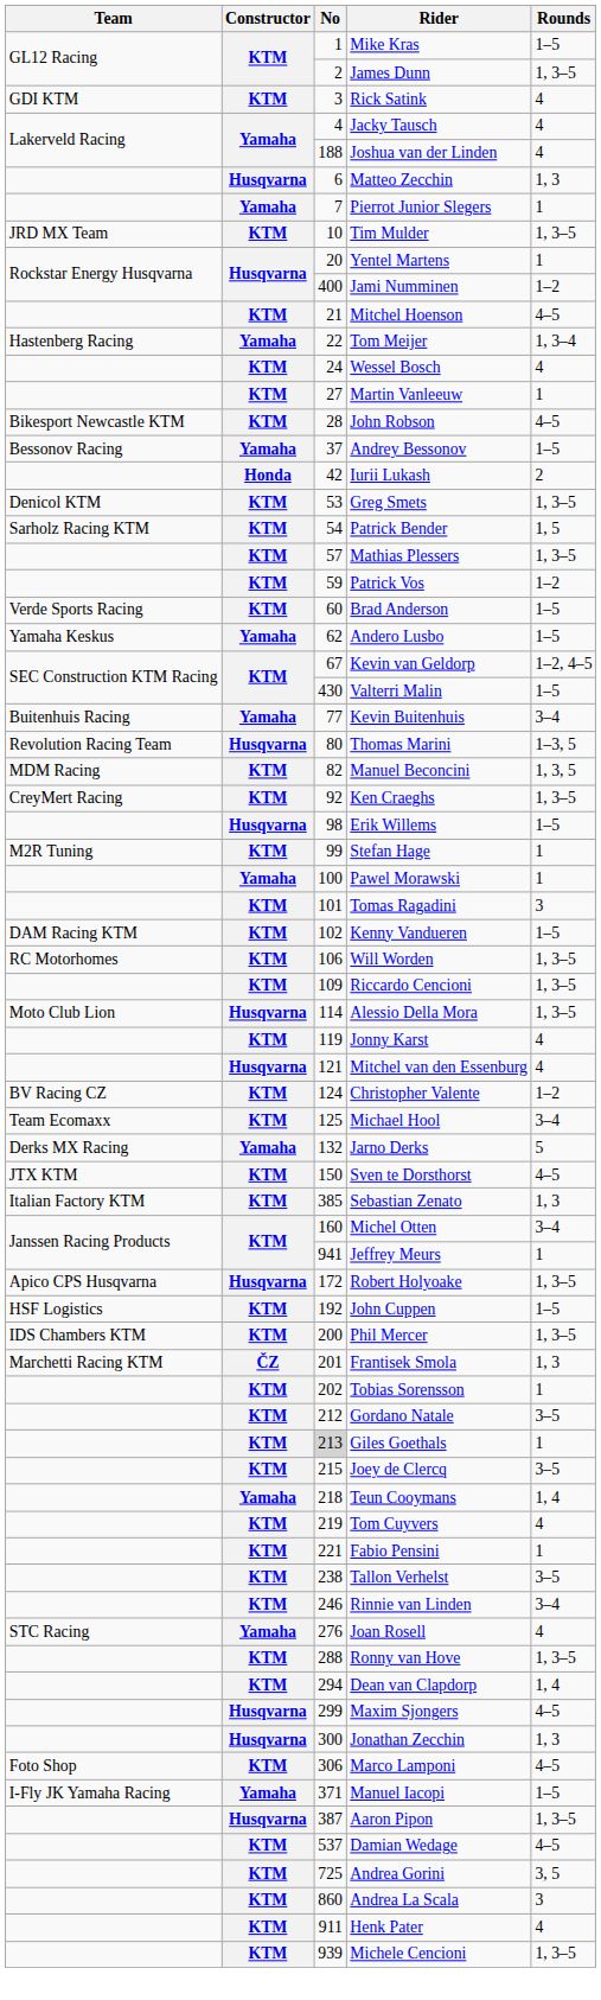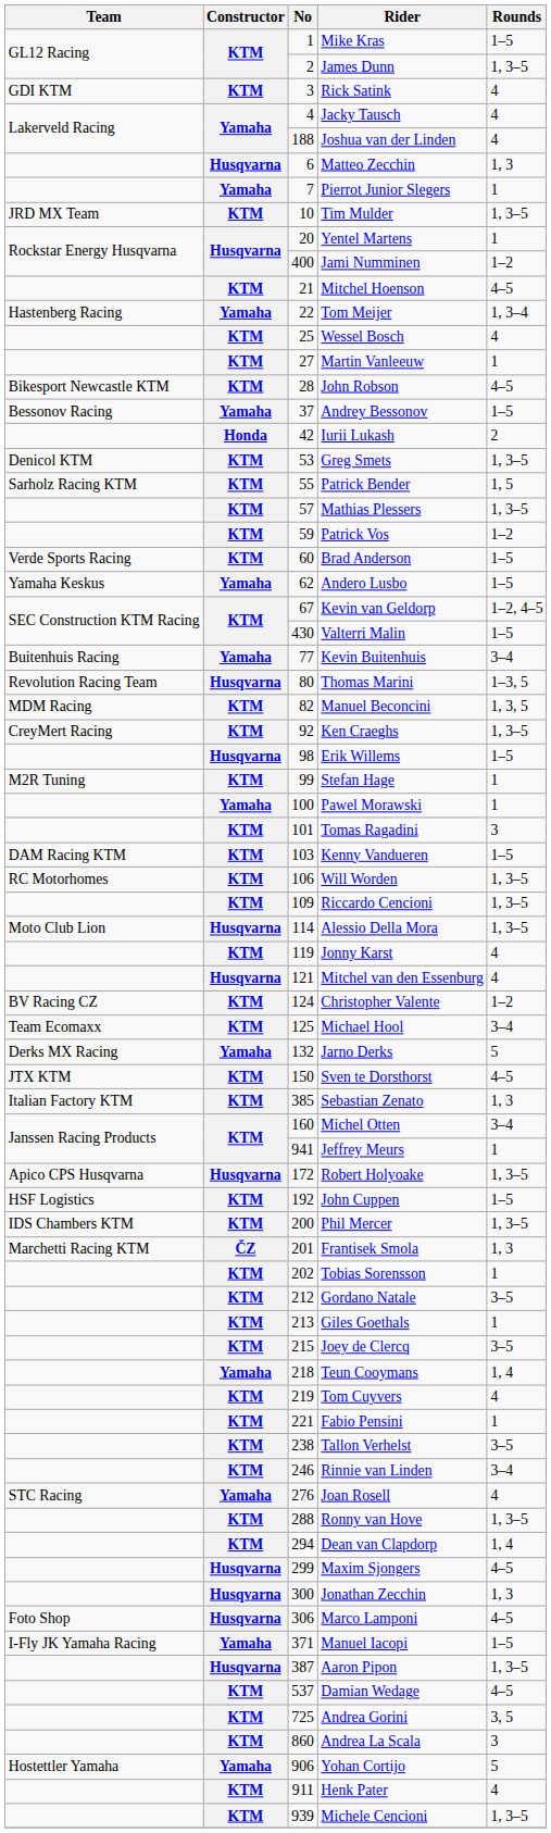Wessel Bosch | No: 24 -> 25
Patrick Bender | No: 54 -> 55
Kenny Vandueren | No: 102 -> 103
Giles Goethals | No: lightgrey background -> no background
Marco Lamponi | Constructor: KTM -> Husqvarna
+ row: Hostettler Yamaha | Yamaha | 906 | Yohan Cortijo | 5
